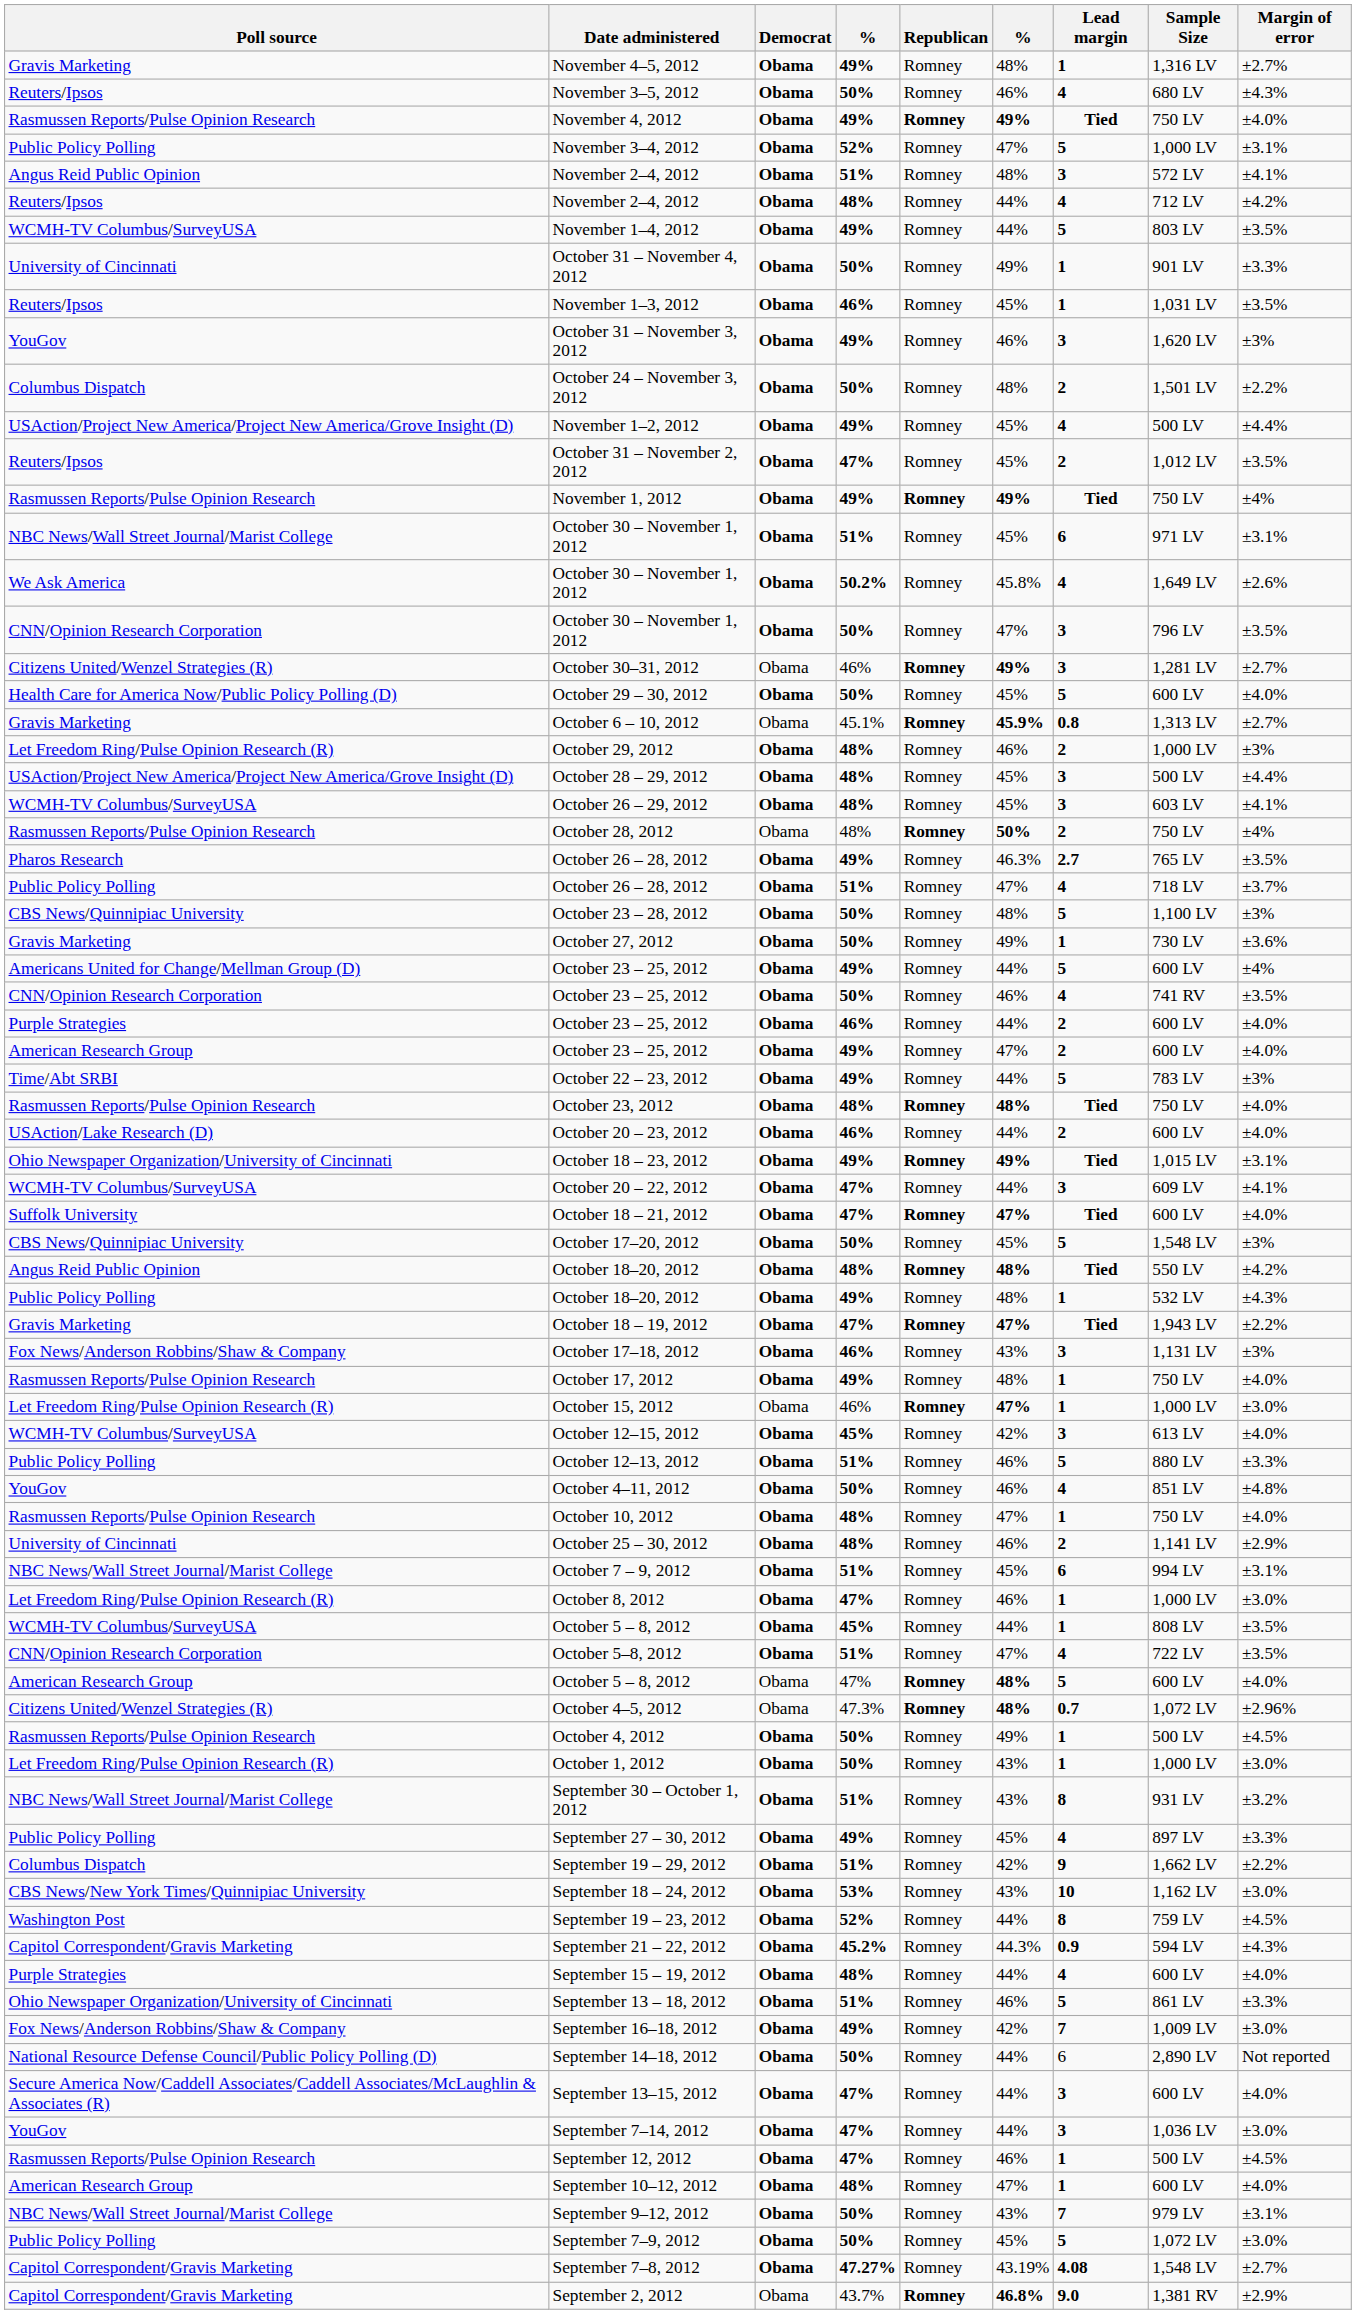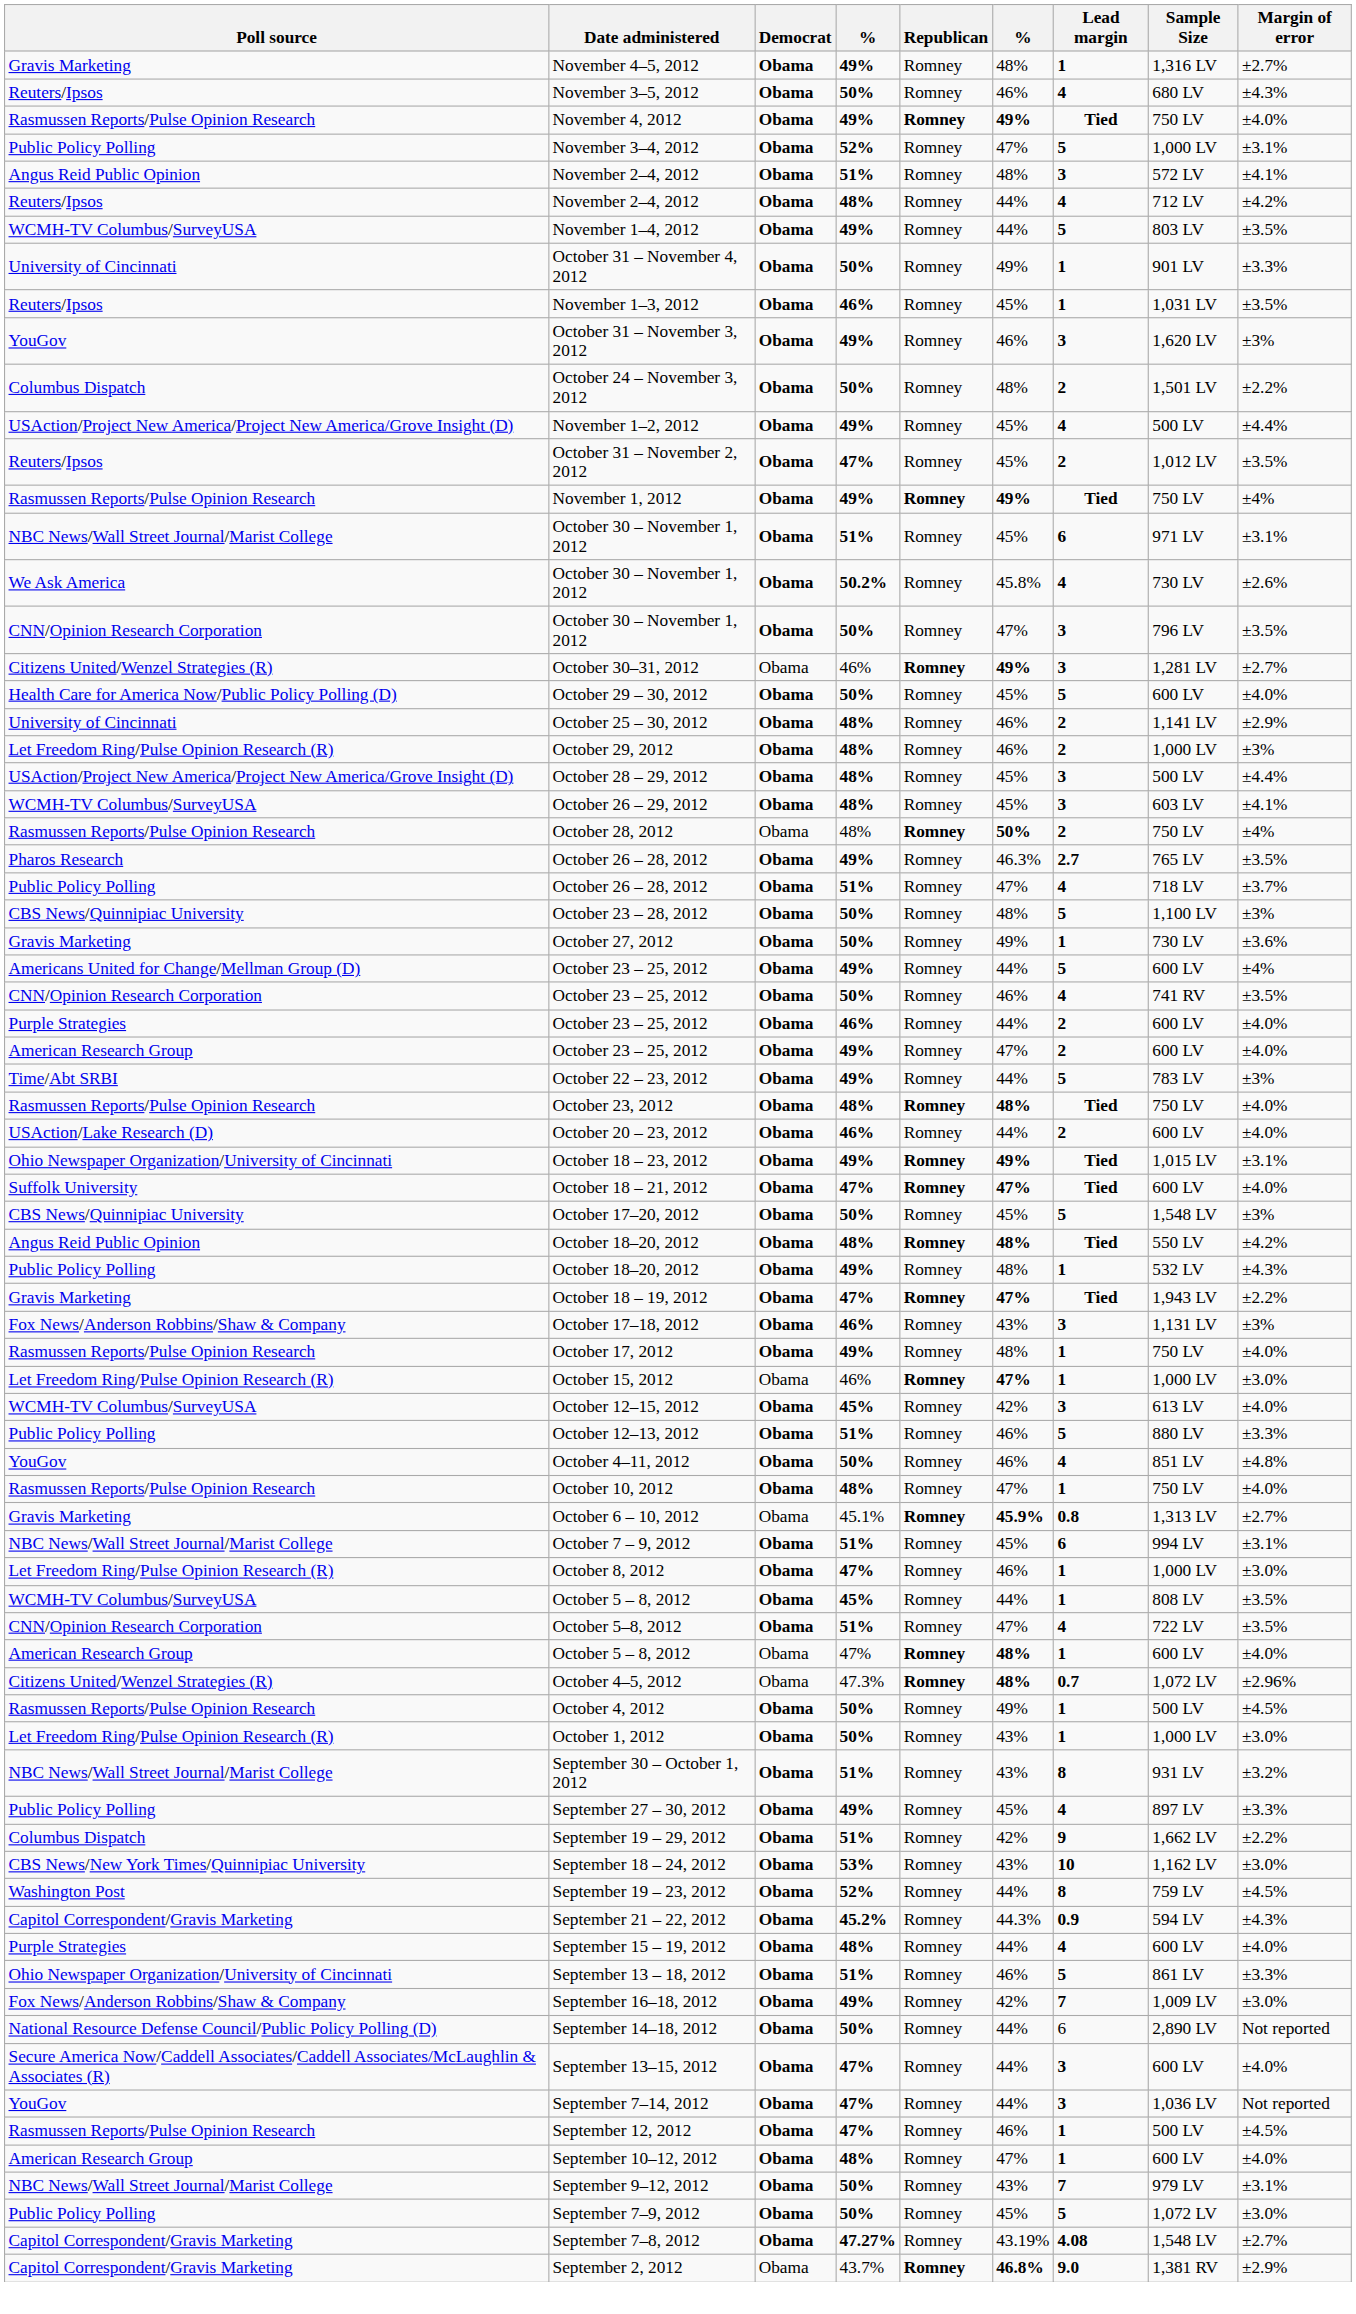We Ask America / October 30 – November 1, 2012 | Sample Size: 1,649 LV -> 730 LV
rows swapped: October 25 – 30, 2012 <-> October 6 – 10, 2012
- row: WCMH-TV Columbus/SurveyUSA | October 20 – 22, 2012 | Obama | 47% | Romney | 44% | 3 | 609 LV | ±4.1%
American Research Group / October 5 – 8, 2012 | Lead margin: 5 -> 1
September 7–14, 2012 | Margin of error: ±3.0% -> Not reported
